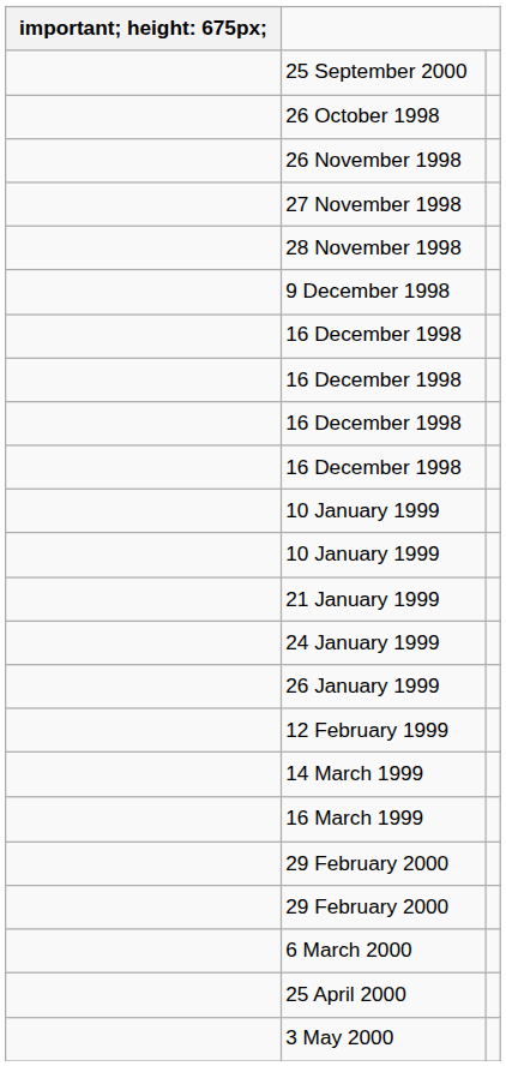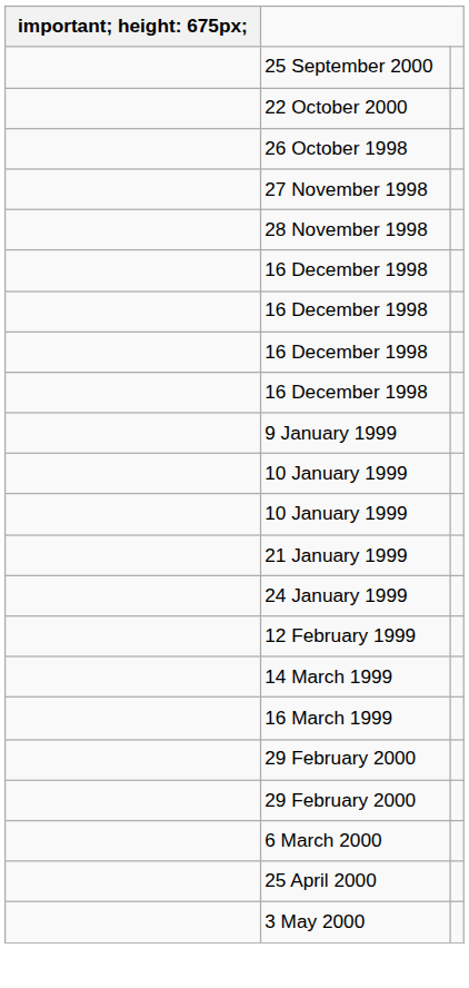+ row: 22 October 2000
- row: 26 November 1998
- row: 9 December 1998
+ row: 9 January 1999
- row: 26 January 1999
